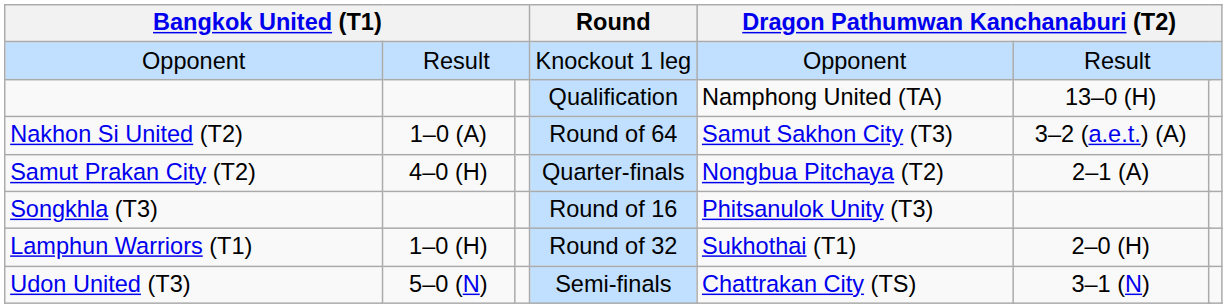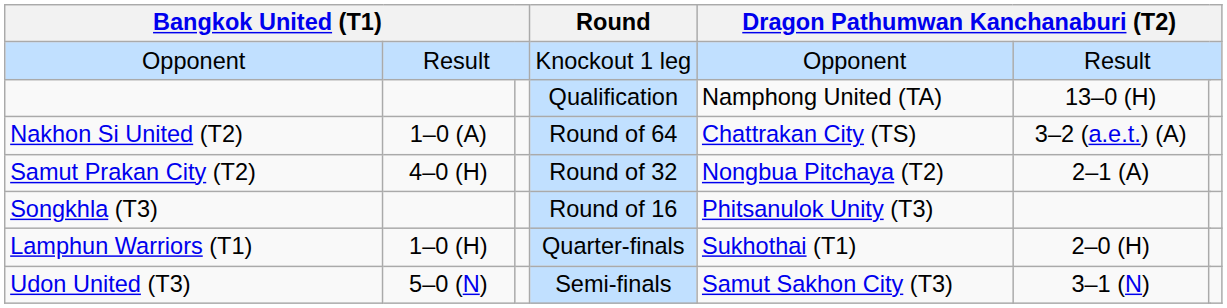Nakhon Si United (T2) | column 6: Samut Sakhon City (T3) -> Chattrakan City (TS)
Samut Prakan City (T2) | Round: Quarter-finals -> Round of 32
Lamphun Warriors (T1) | Round: Round of 32 -> Quarter-finals
Udon United (T3) | column 6: Chattrakan City (TS) -> Samut Sakhon City (T3)
